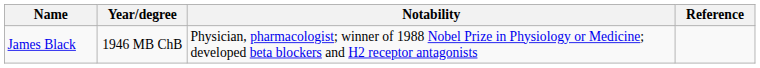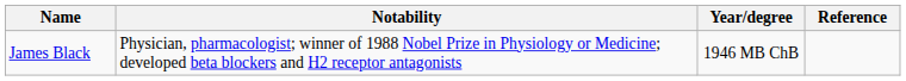columns swapped: Year/degree <-> Notability
